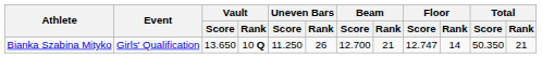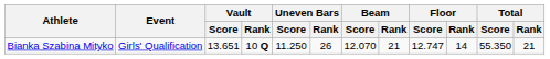Bianka Szabina Mityko | Vault / Score: 13.650 -> 13.651
Bianka Szabina Mityko | Beam / Score: 12.700 -> 12.070
Bianka Szabina Mityko | Total / Score: 50.350 -> 55.350
